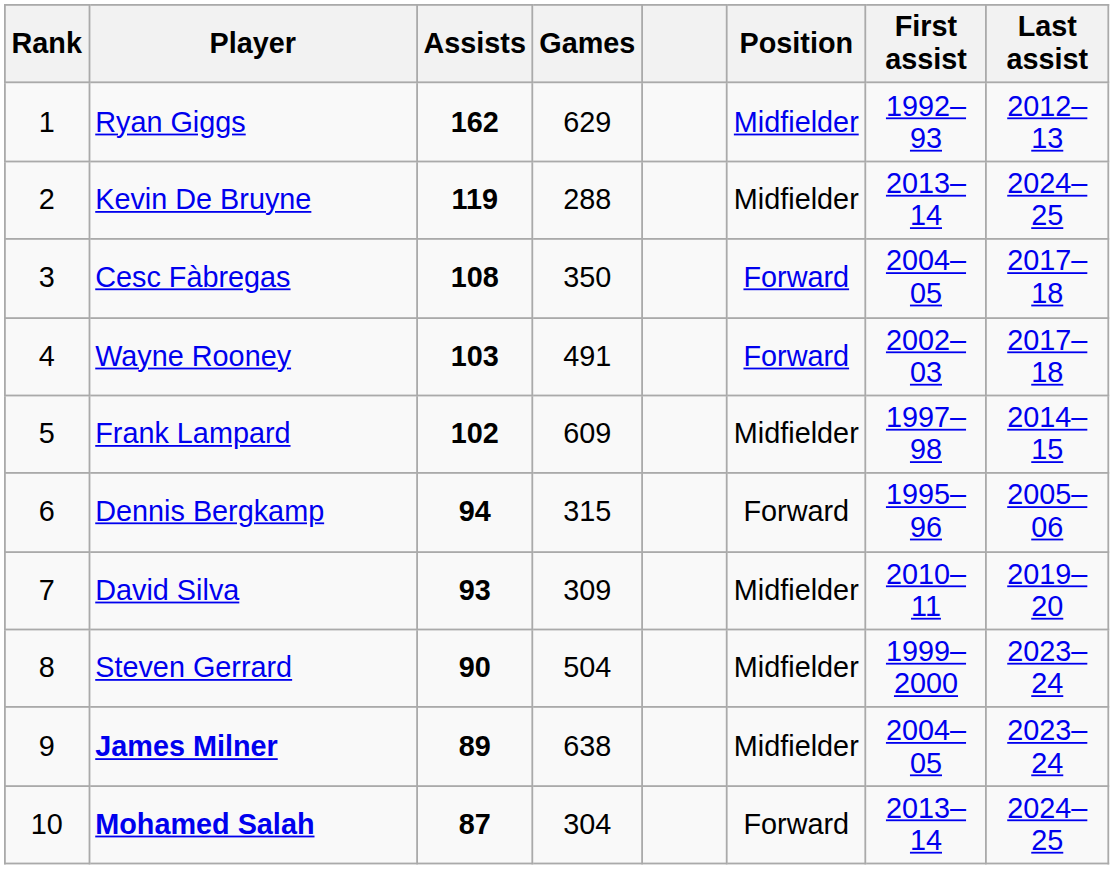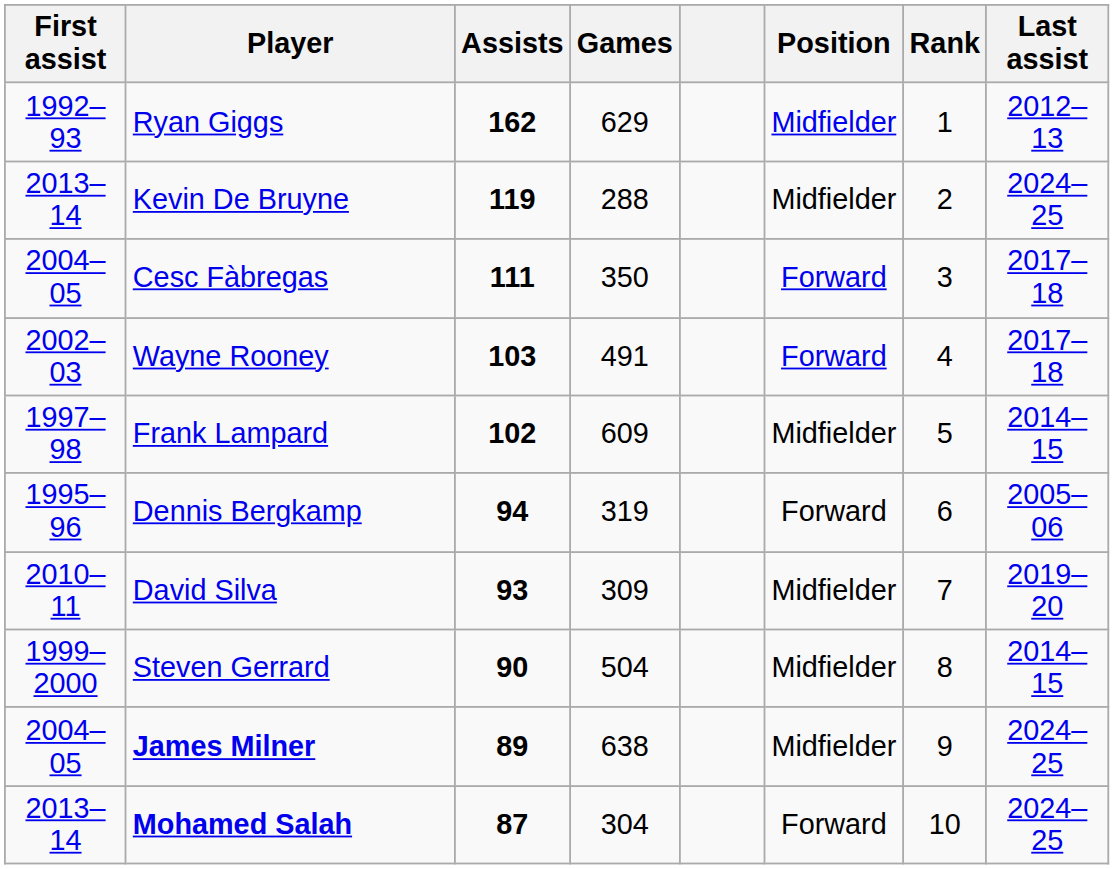columns swapped: Rank <-> First assist
Cesc Fàbregas | Assists: 108 -> 111
Dennis Bergkamp | Games: 315 -> 319
Steven Gerrard | Last assist: 2023–24 -> 2014–15
James Milner | Last assist: 2023–24 -> 2024–25
